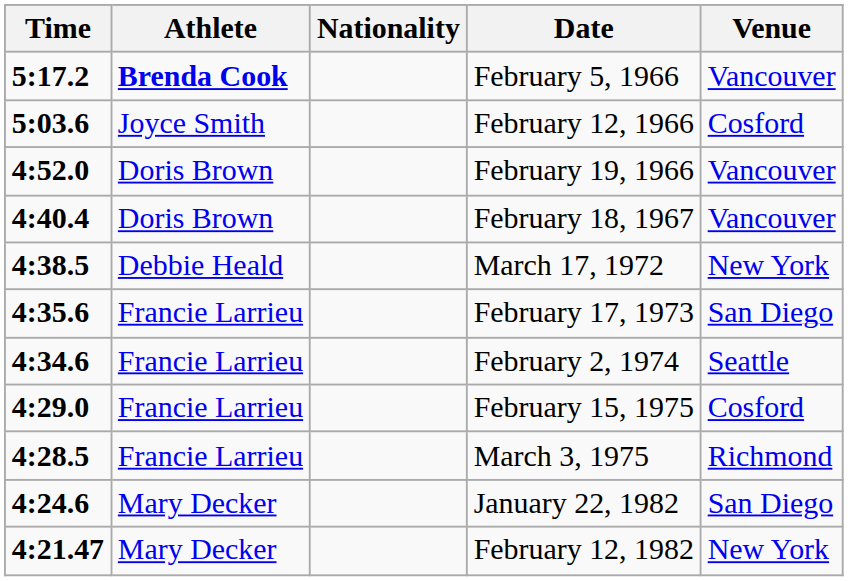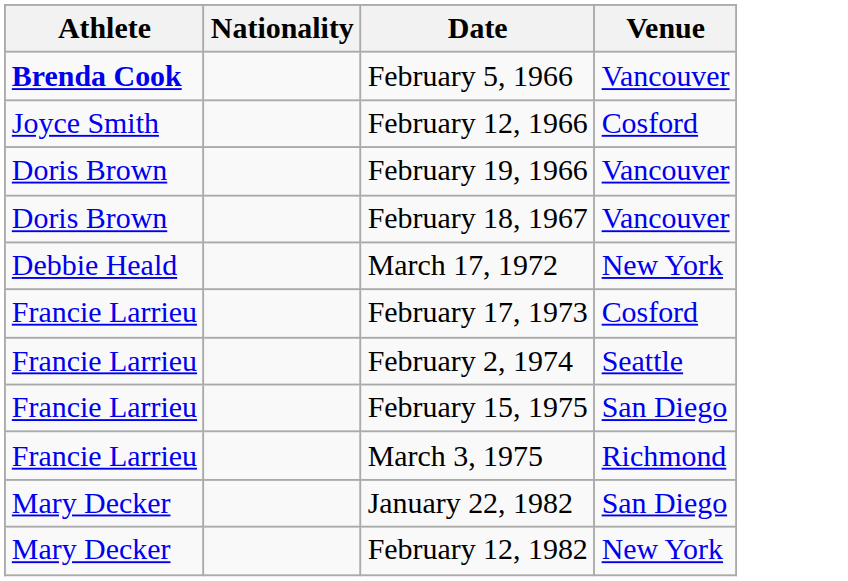- column: Time | 5:17.2 | 5:03.6 | 4:52.0 | 4:40.4 | 4:38.5 | 4:35.6 | 4:34.6 | 4:29.0 | 4:28.5 | 4:24.6 | 4:21.47
February 17, 1973 | Venue: San Diego -> Cosford
February 15, 1975 | Venue: Cosford -> San Diego
